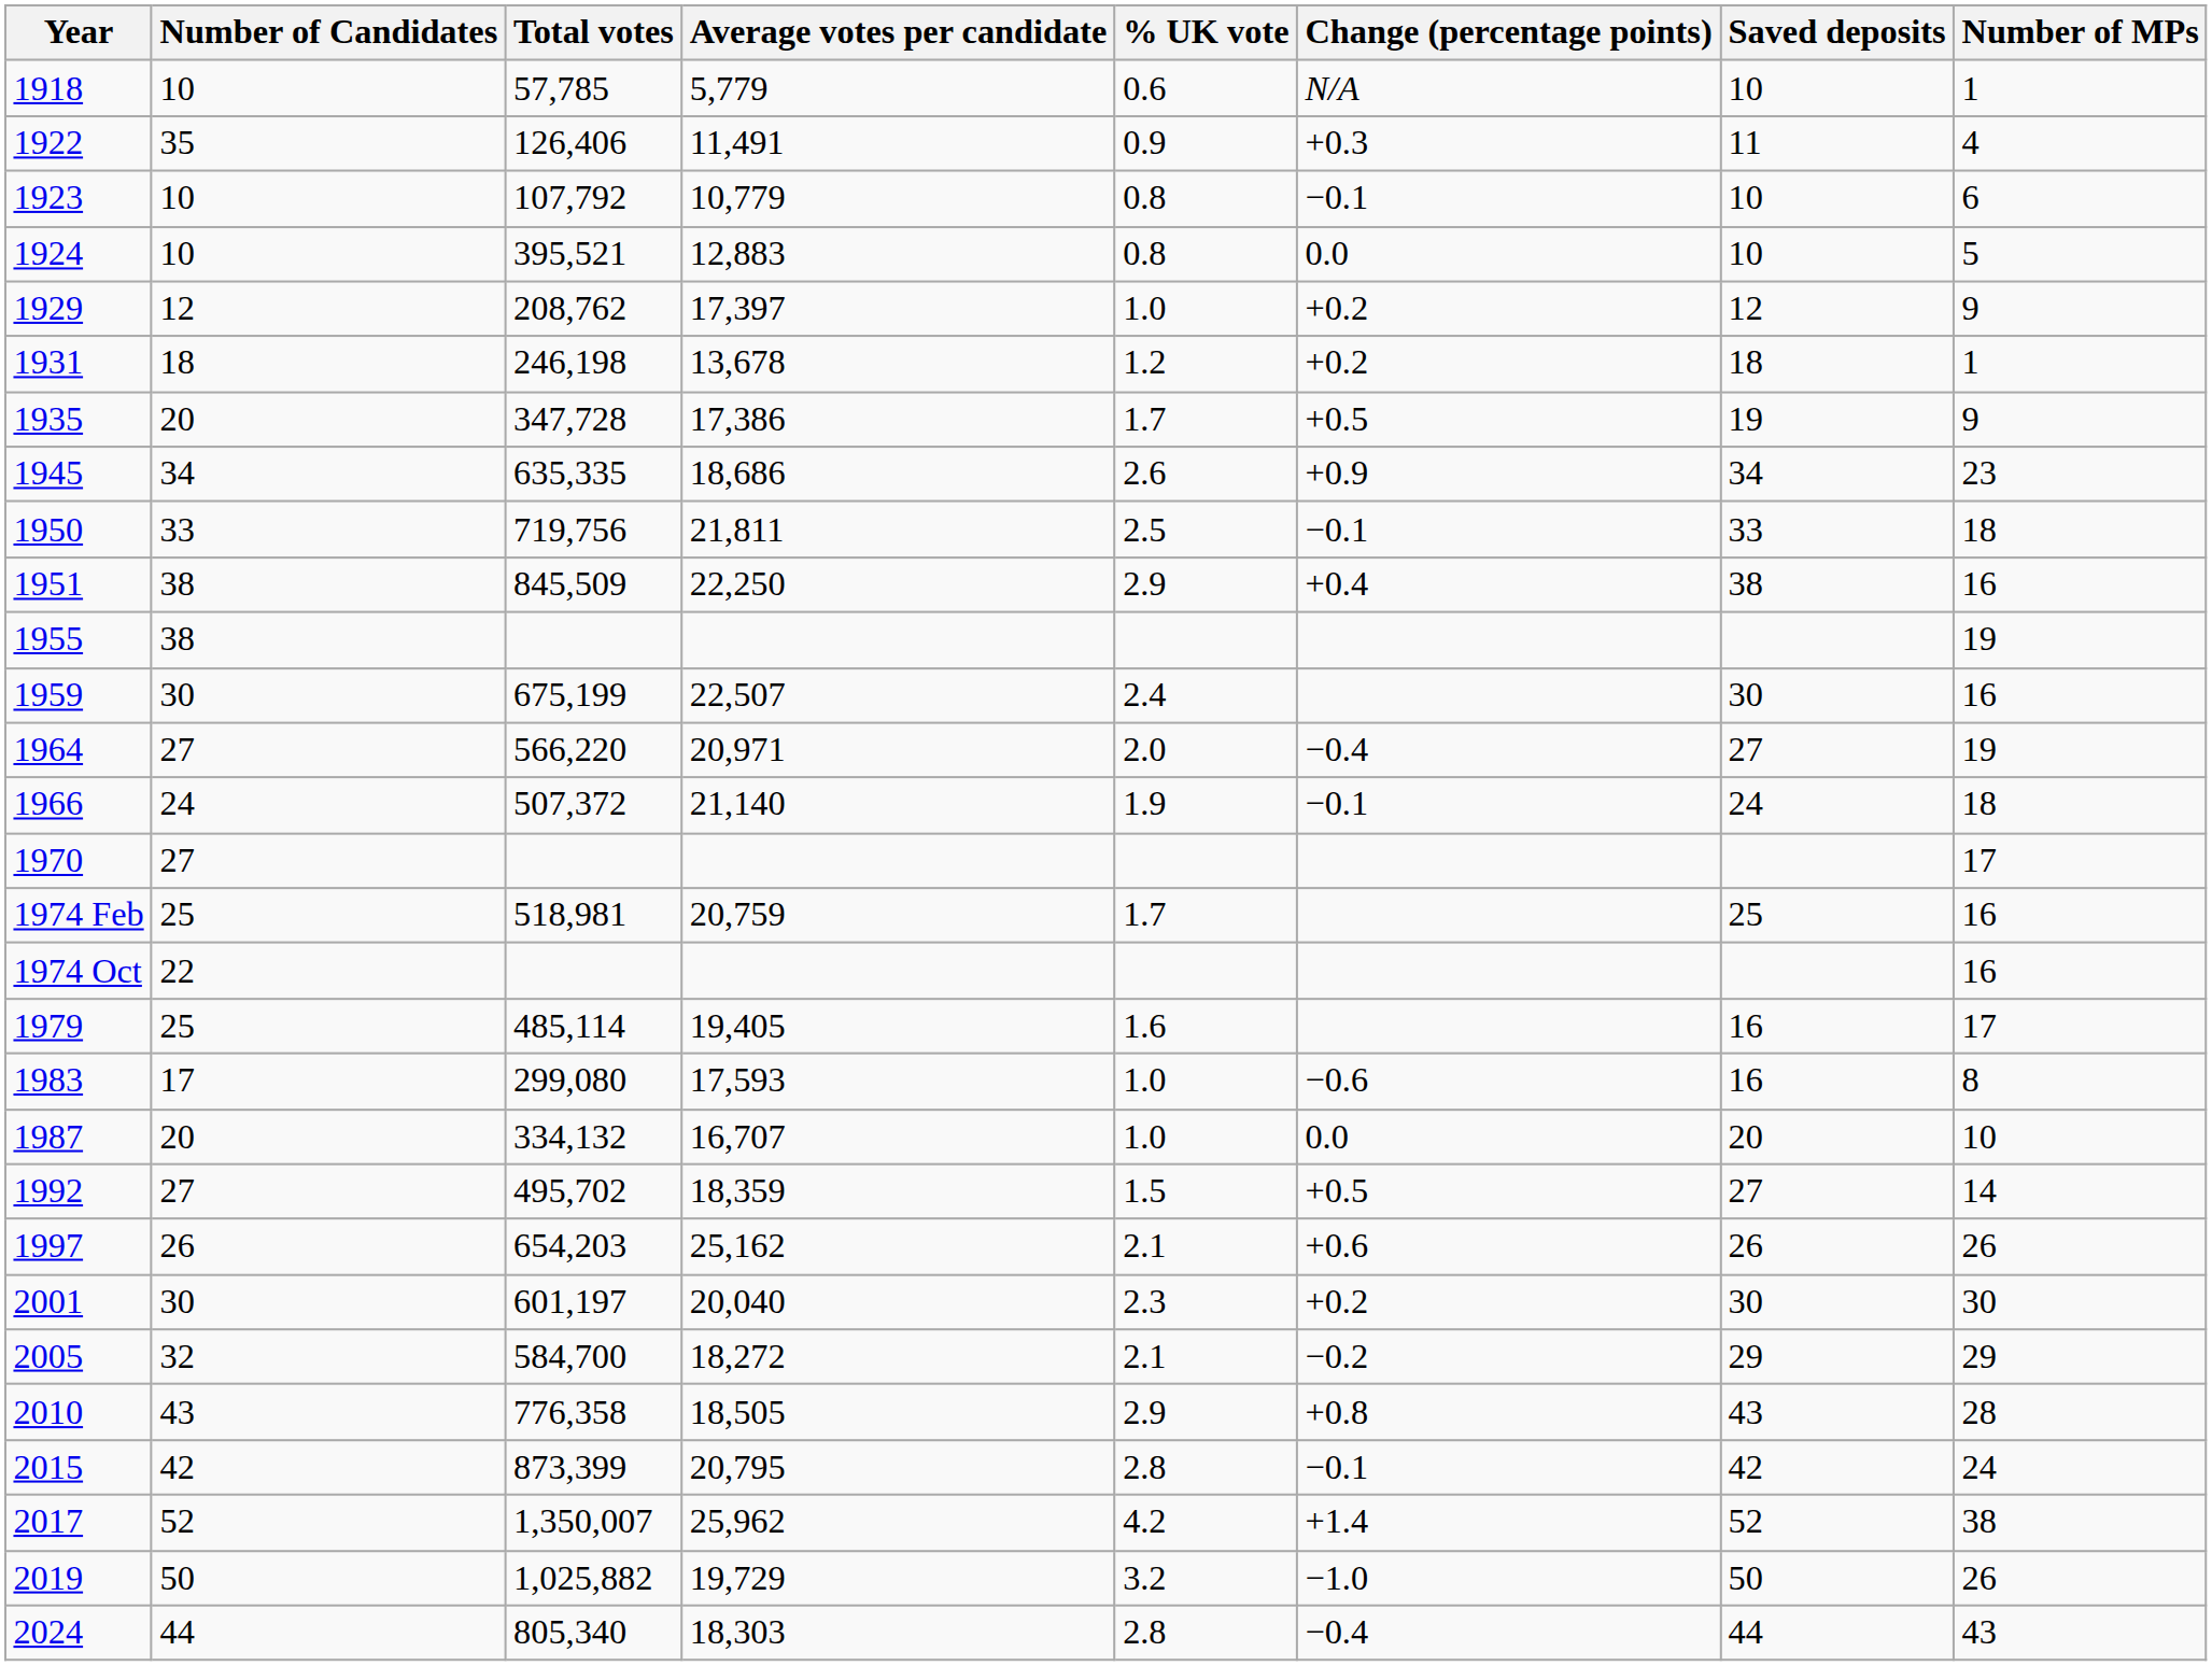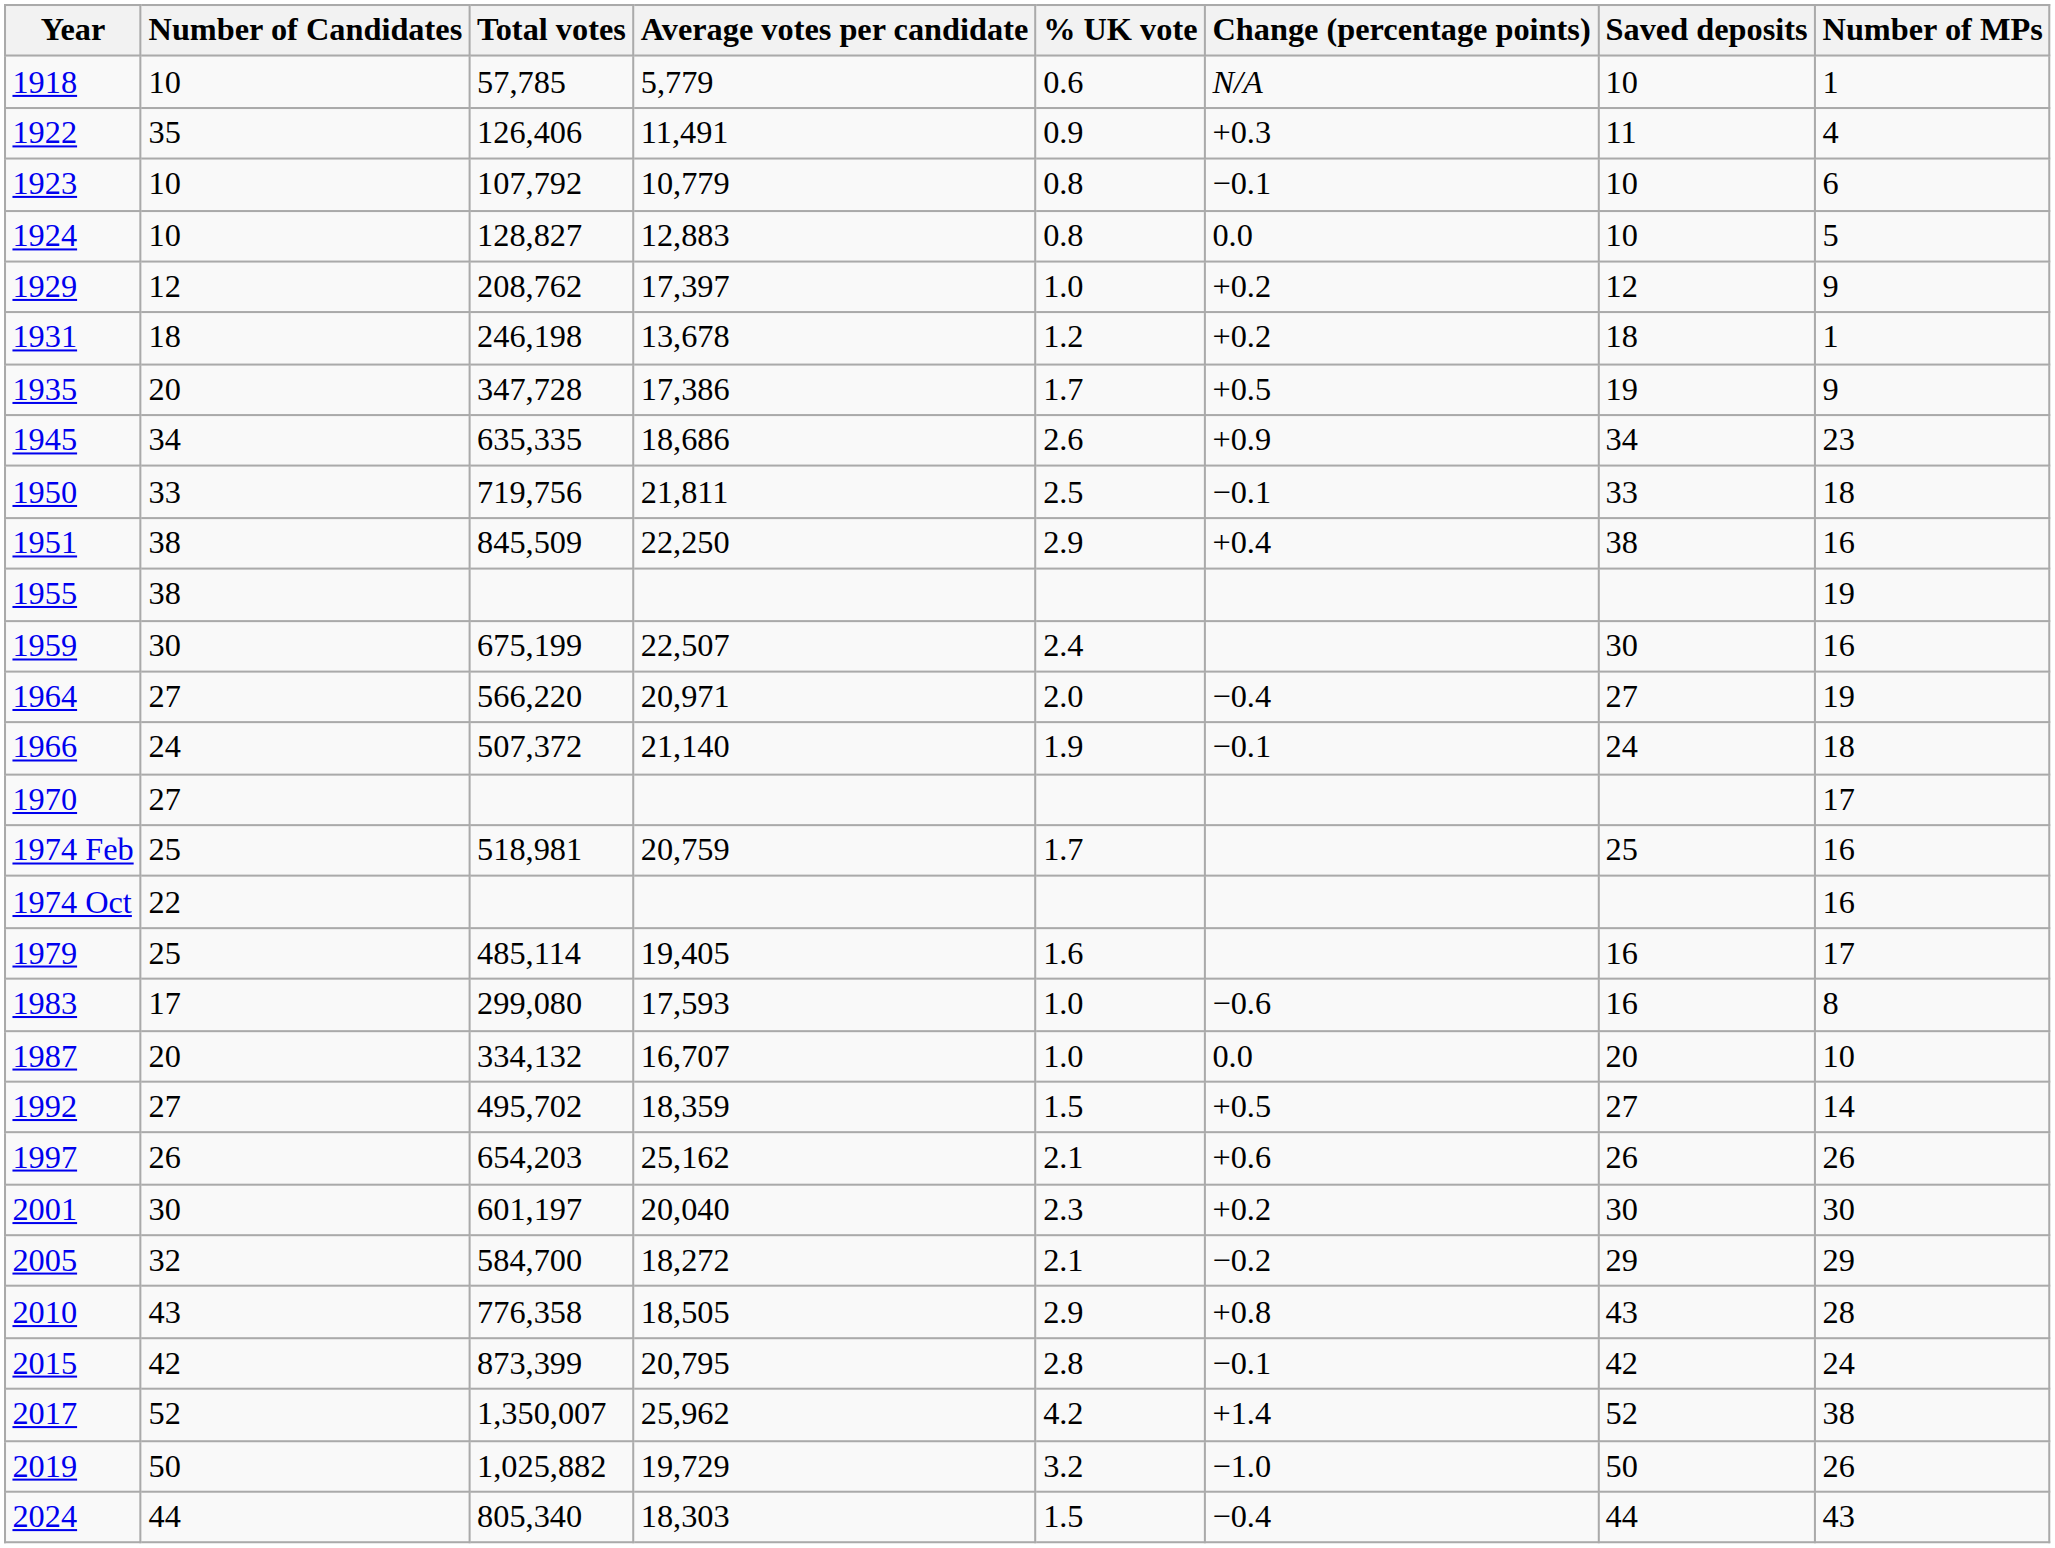1924 | Total votes: 395,521 -> 128,827
2024 | % UK vote: 2.8 -> 1.5
